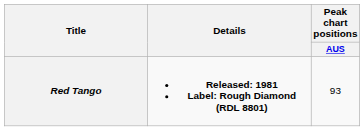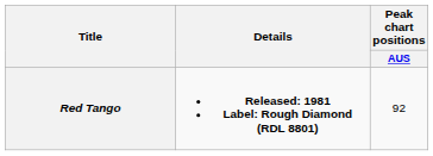Red Tango | Peak chart positions / AUS: 93 -> 92
